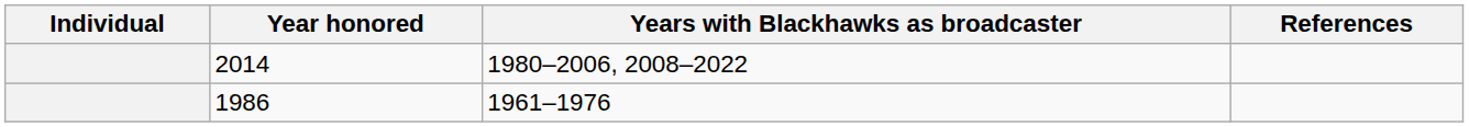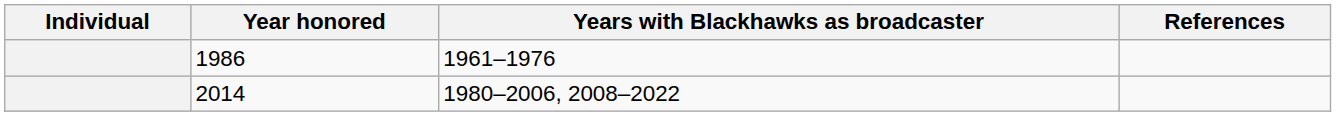rows swapped: 2014 <-> 1986
